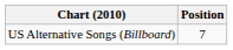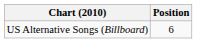US Alternative Songs (Billboard) | Position: 7 -> 6
